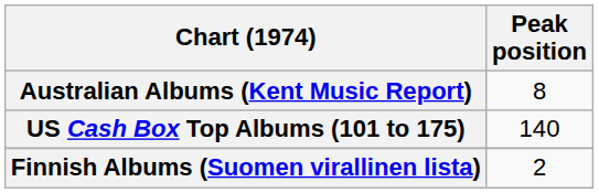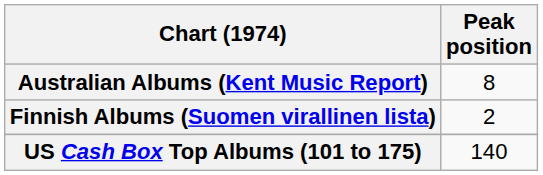rows swapped: Finnish Albums (Suomen virallinen lista) <-> US Cash Box Top Albums (101 to 175)
